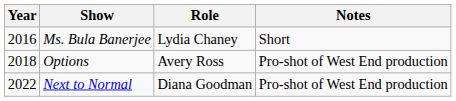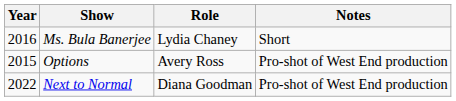Options | Year: 2018 -> 2015
